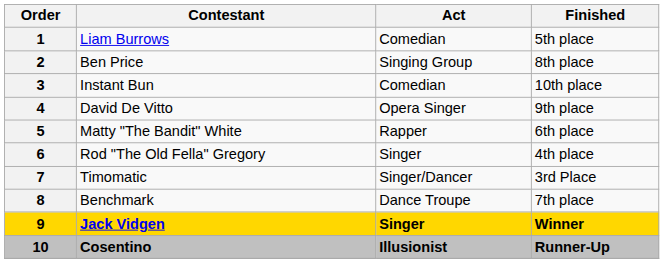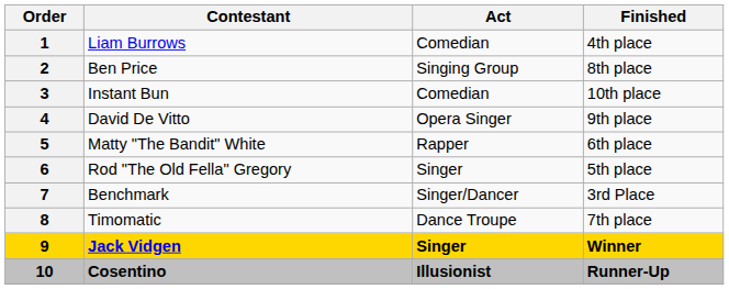1 | Finished: 5th place -> 4th place
6 | Finished: 4th place -> 5th place
7 | Contestant: Timomatic -> Benchmark
8 | Contestant: Benchmark -> Timomatic
